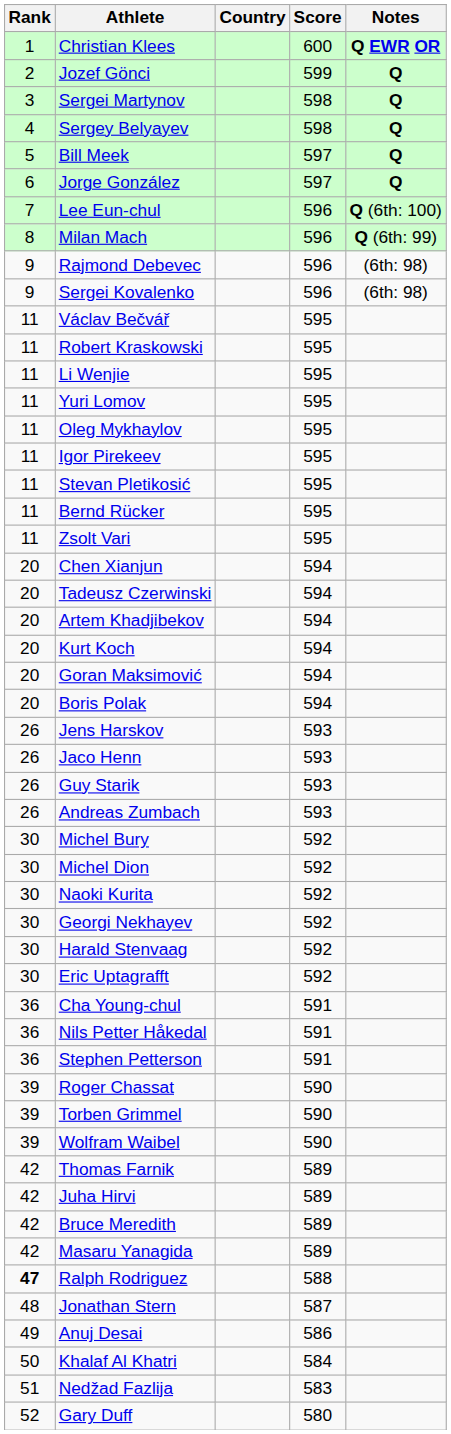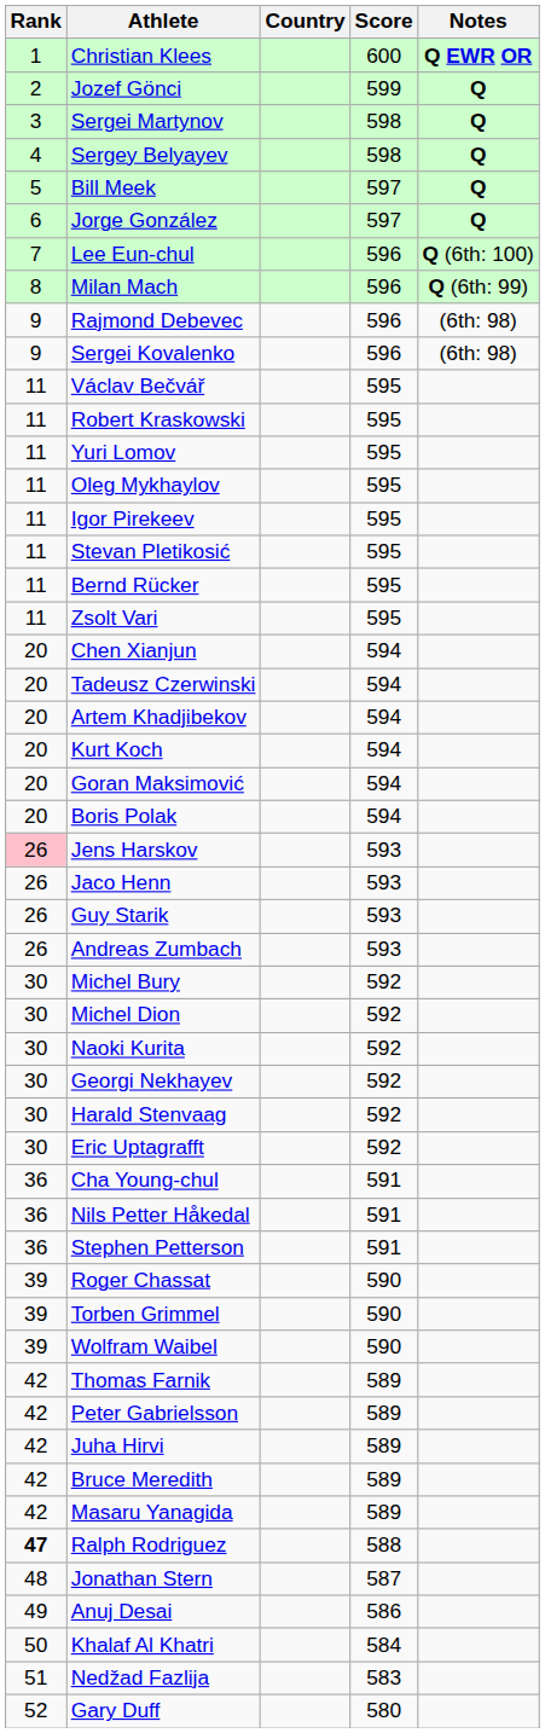- row: 11 | Li Wenjie | 595
Jens Harskov | Rank: no background -> pink background
+ row: 42 | Peter Gabrielsson | 589
